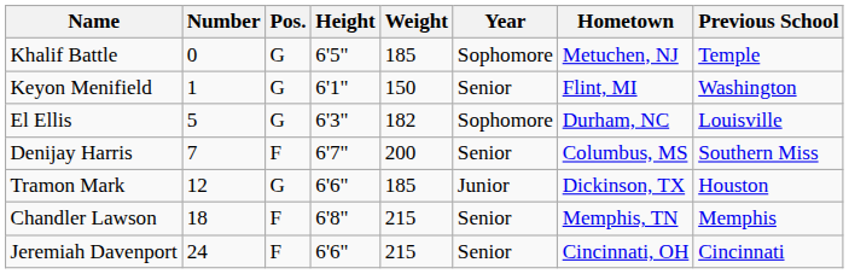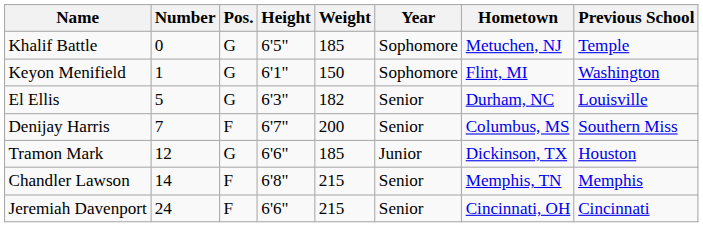Keyon Menifield | Year: Senior -> Sophomore
El Ellis | Year: Sophomore -> Senior
Chandler Lawson | Number: 18 -> 14
